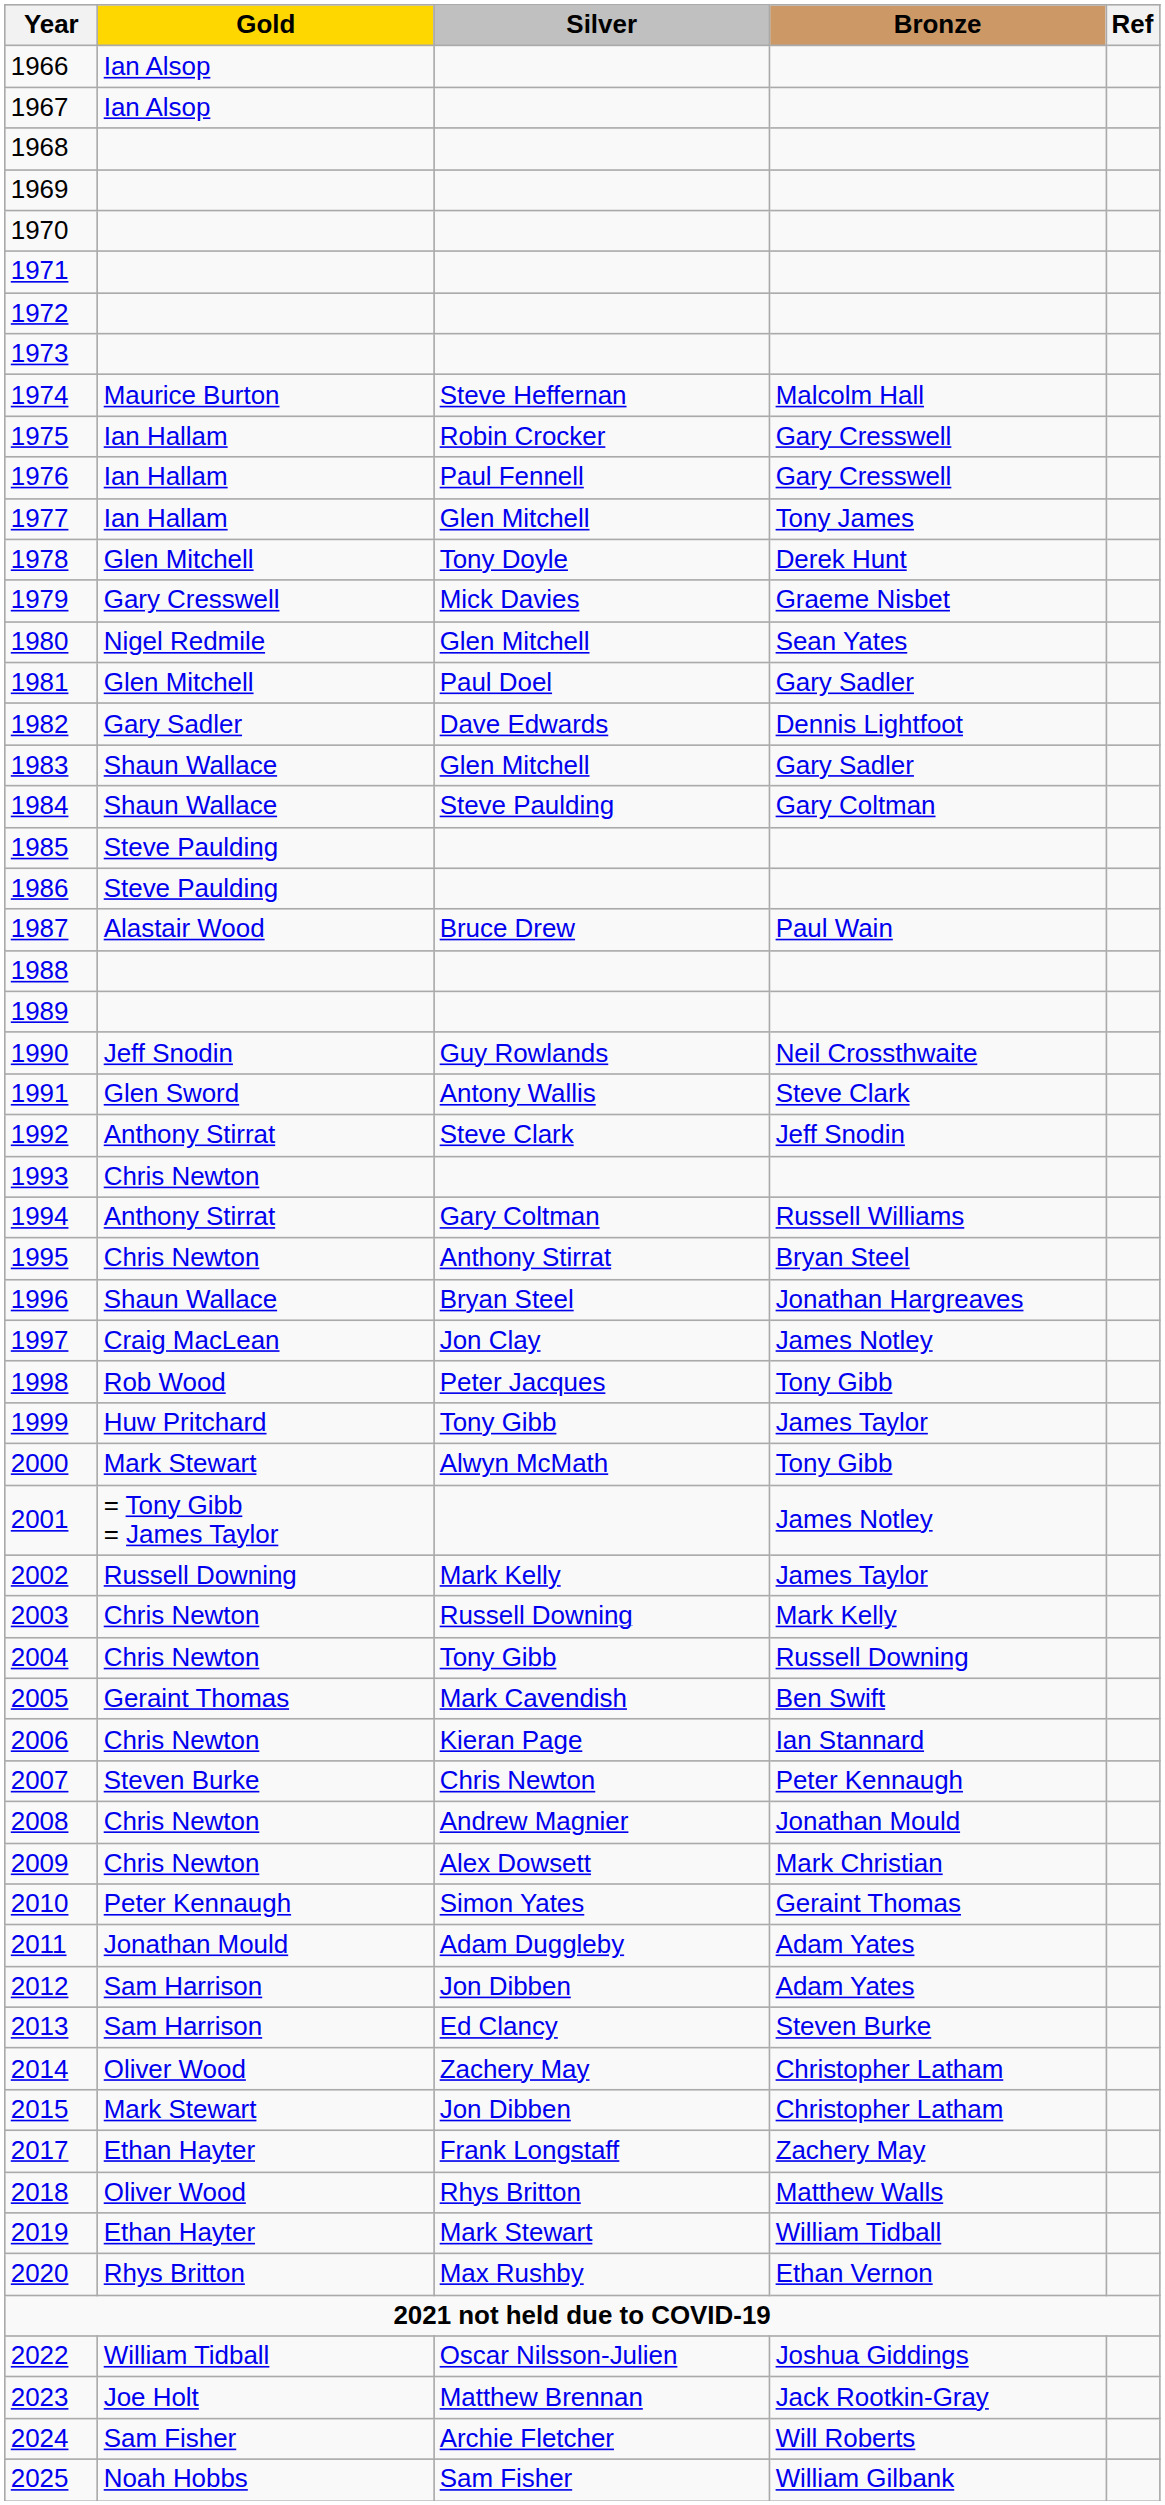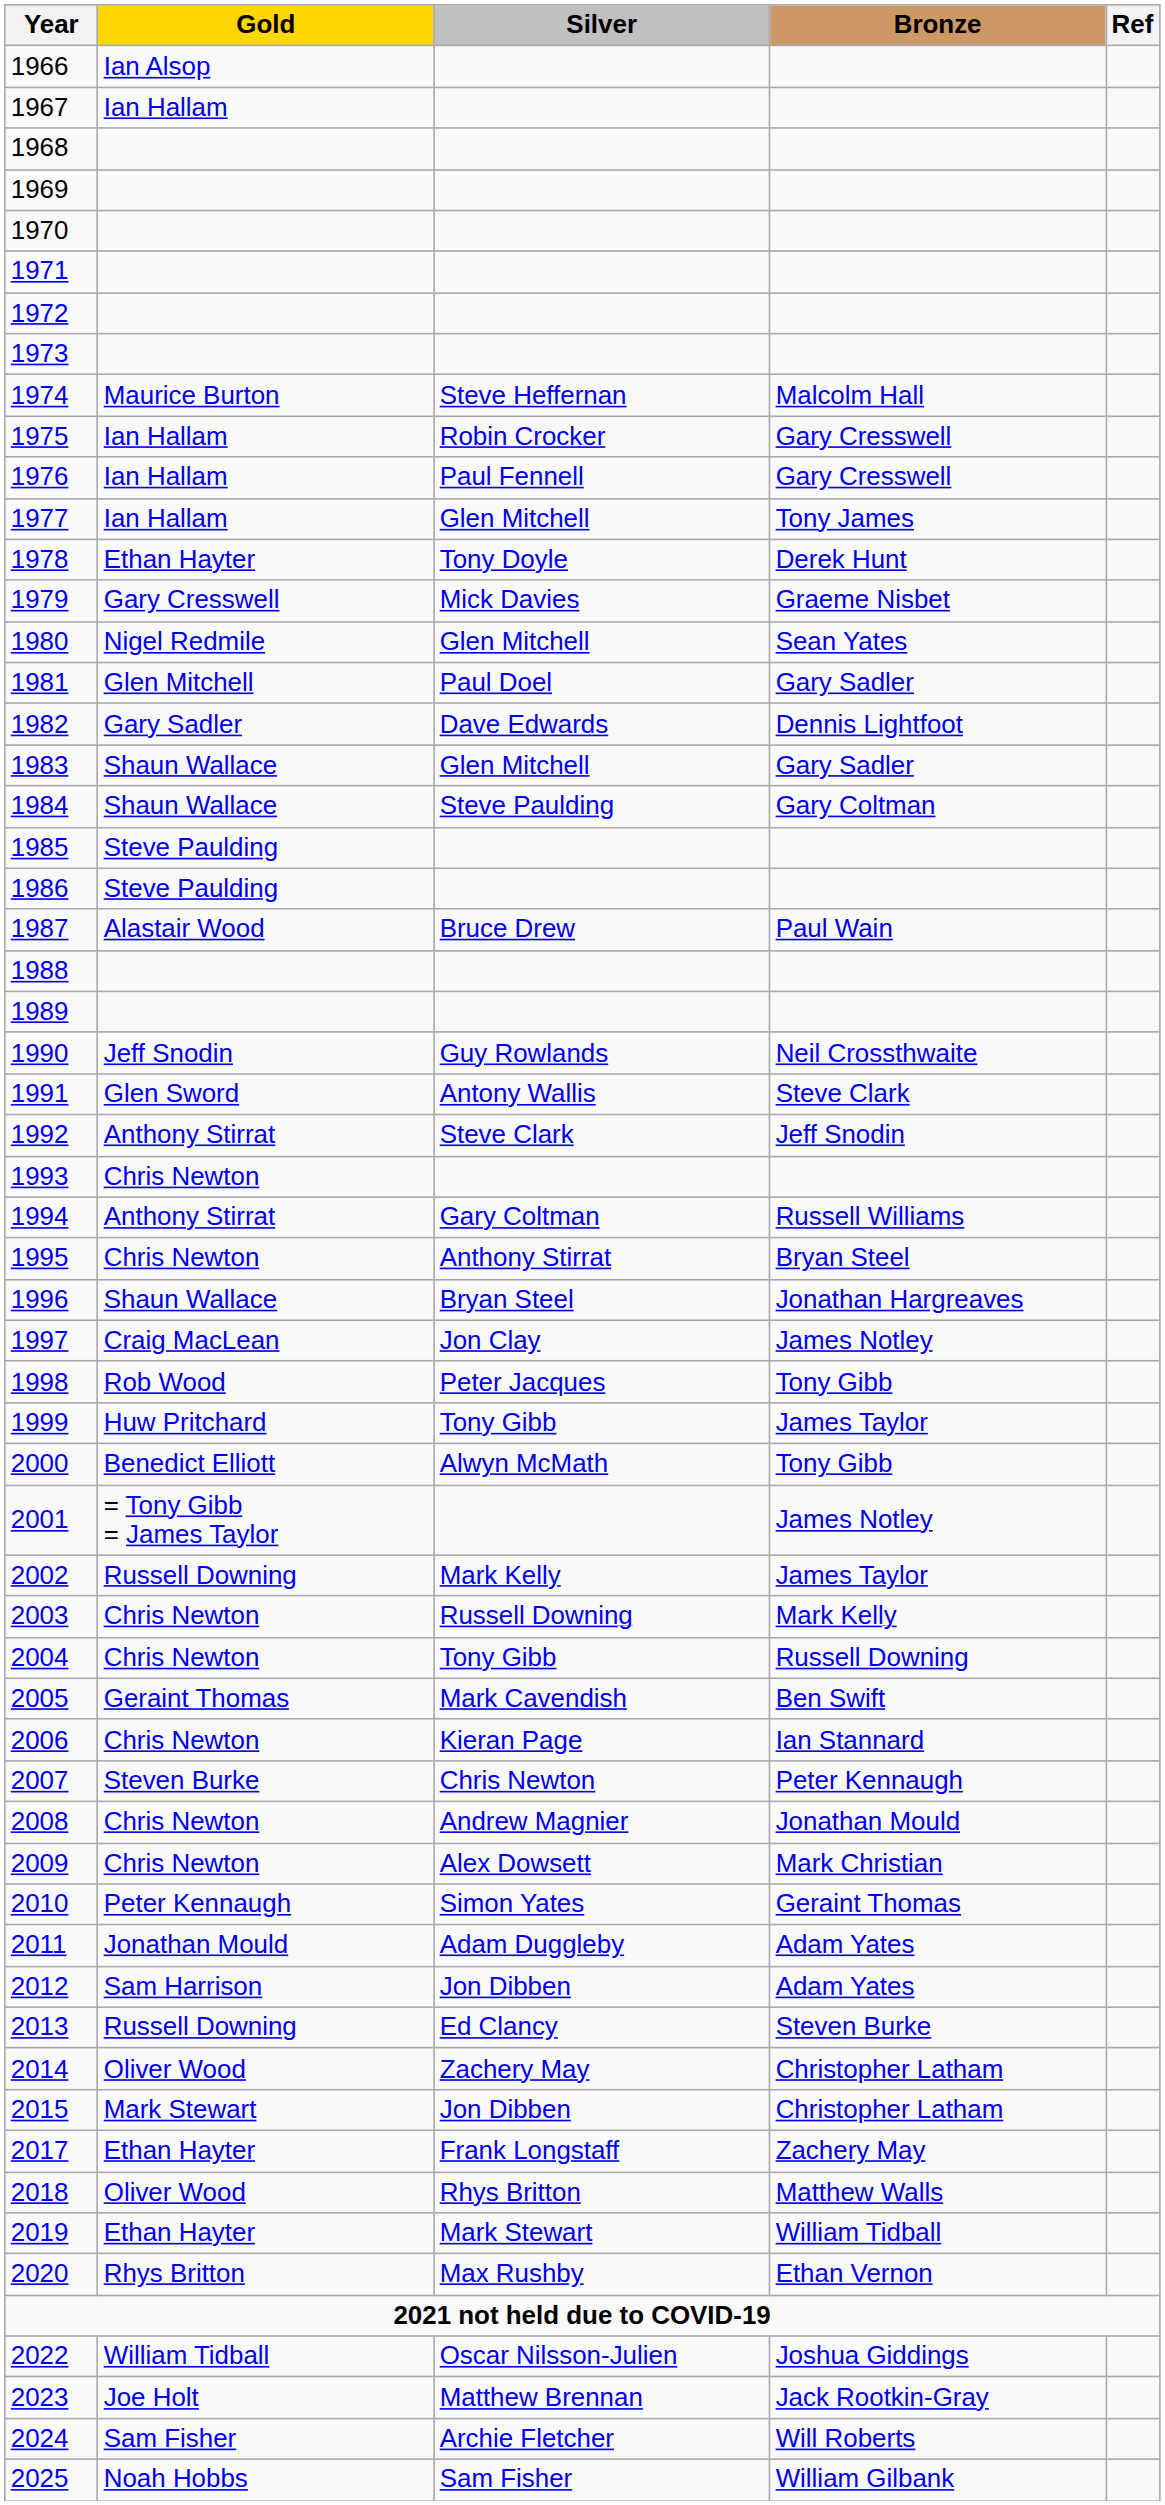1967 | Gold: Ian Alsop -> Ian Hallam
1978 | Gold: Glen Mitchell -> Ethan Hayter
2000 | Gold: Mark Stewart -> Benedict Elliott
2013 | Gold: Sam Harrison -> Russell Downing
